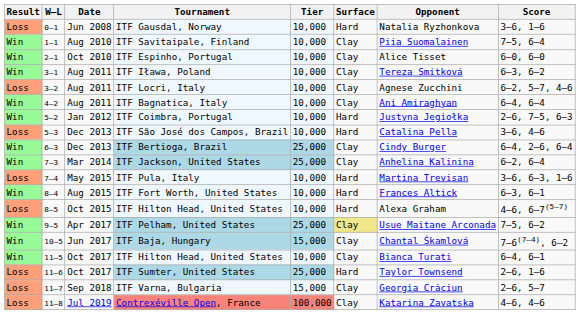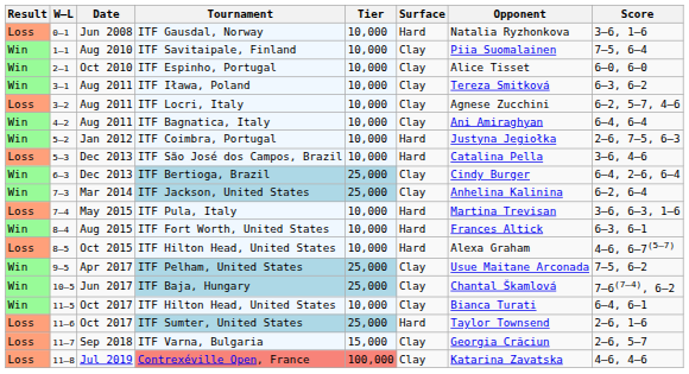ITF Pelham, United States | Surface: khaki background -> no background
ITF Baja, Hungary | Tier: 15,000 -> 25,000
